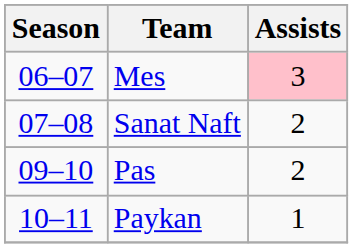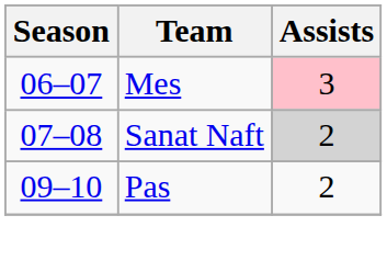Sanat Naft | Assists: no background -> lightgrey background
- row: 10–11 | Paykan | 1
